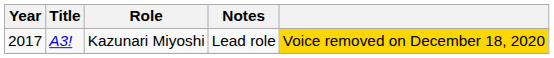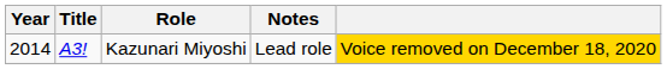Kazunari Miyoshi | Year: 2017 -> 2014
